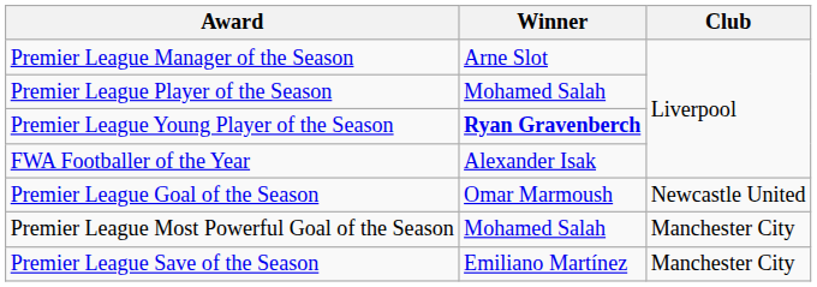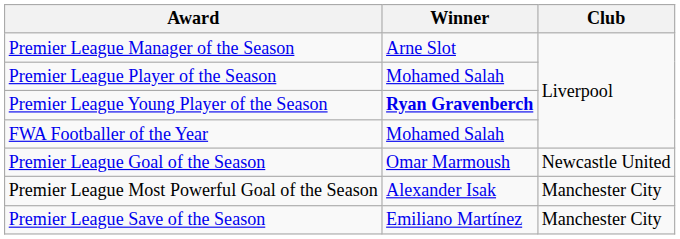FWA Footballer of the Year | Winner: Alexander Isak -> Mohamed Salah
Premier League Most Powerful Goal of the Season | Winner: Mohamed Salah -> Alexander Isak
